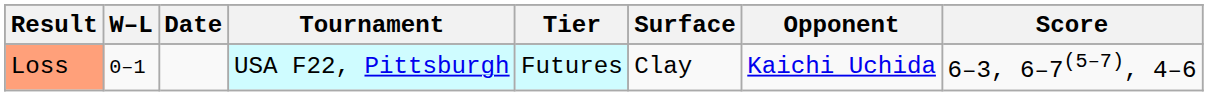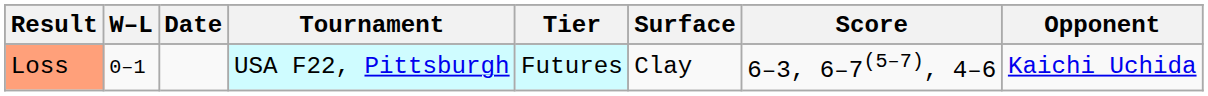columns swapped: Opponent <-> Score
